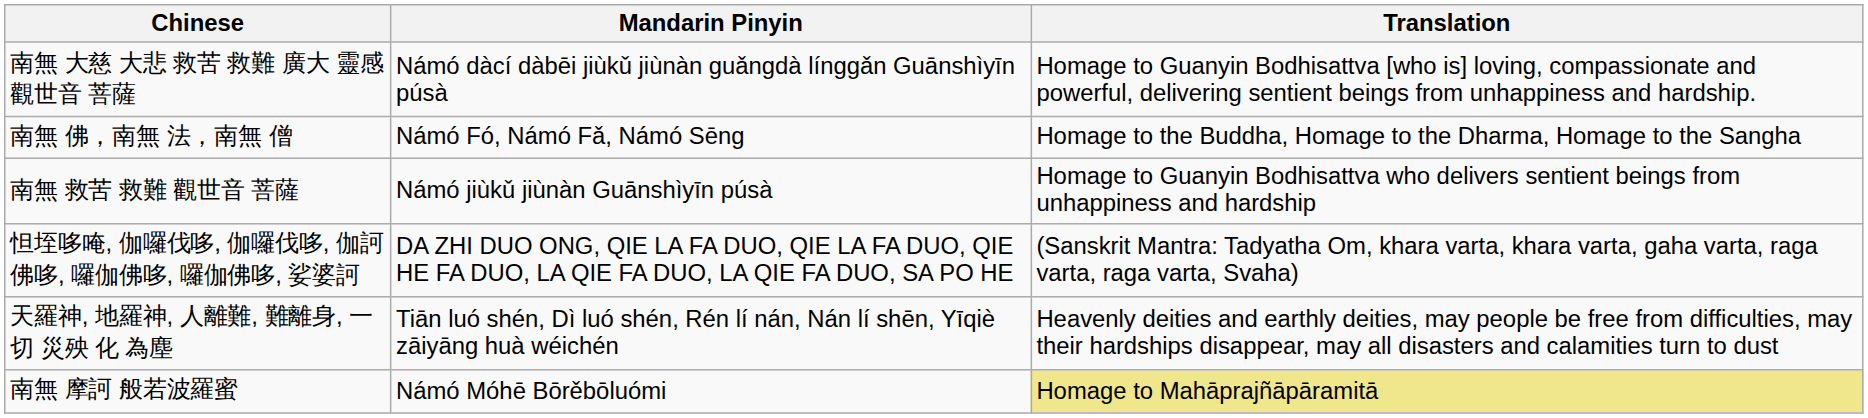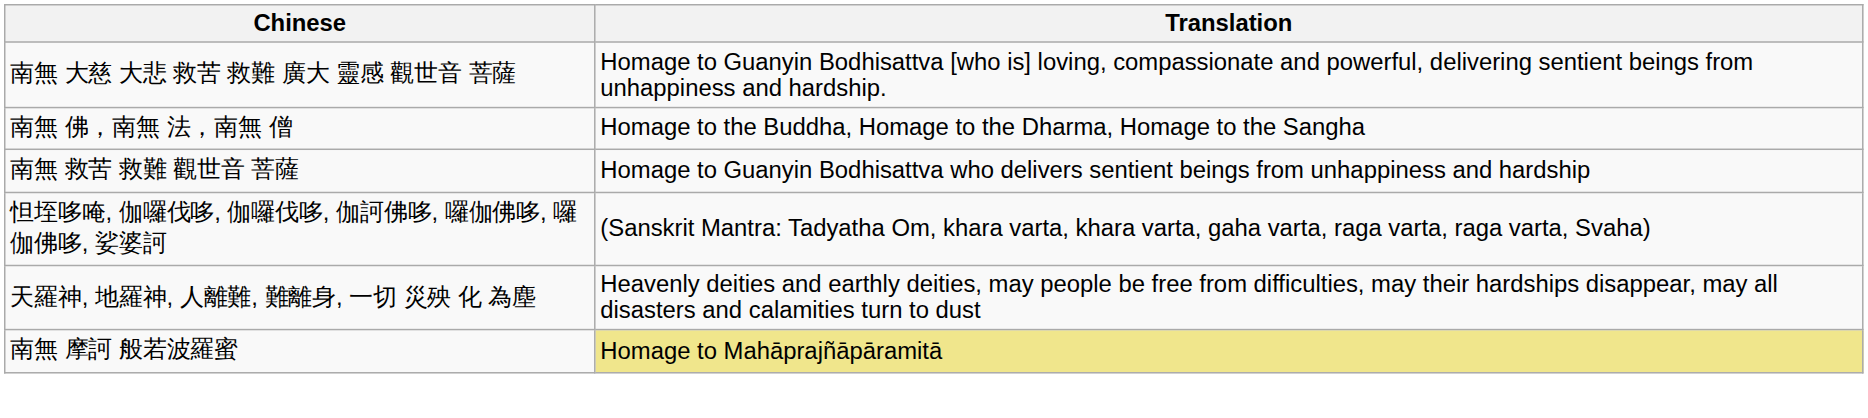- column: Mandarin Pinyin | Námó dàcí dàbēi jiùkǔ jiùnàn guǎngdà línggǎn Guānshìyīn púsà | Námó Fó, Námó Fǎ, Námó Sēng | Námó jiùkǔ jiùnàn Guānshìyīn púsà | DA ZHI DUO ONG, QIE LA FA DUO, QIE LA FA DUO, QIE HE FA DUO, LA QIE FA DUO, LA QIE FA DUO, SA PO HE | Tiān luó shén, Dì luó shén, Rén lí nán, Nán lí shēn, Yīqiè zāiyāng huà wéichén | Námó Móhē Bōrěbōluómi
